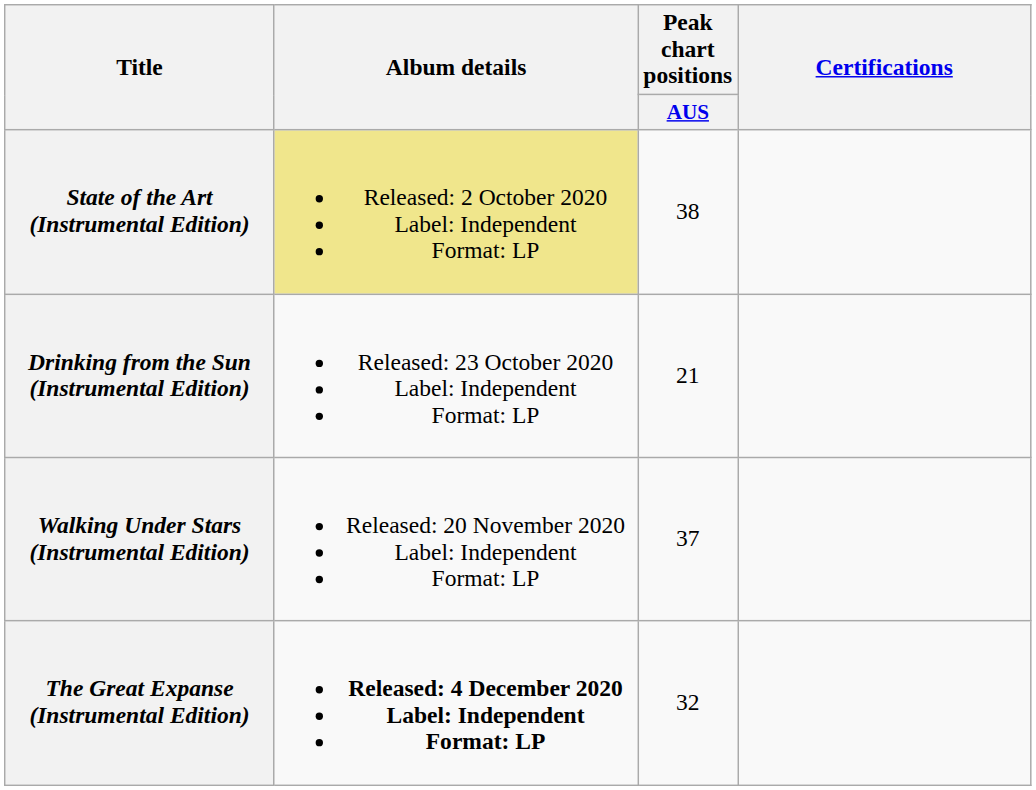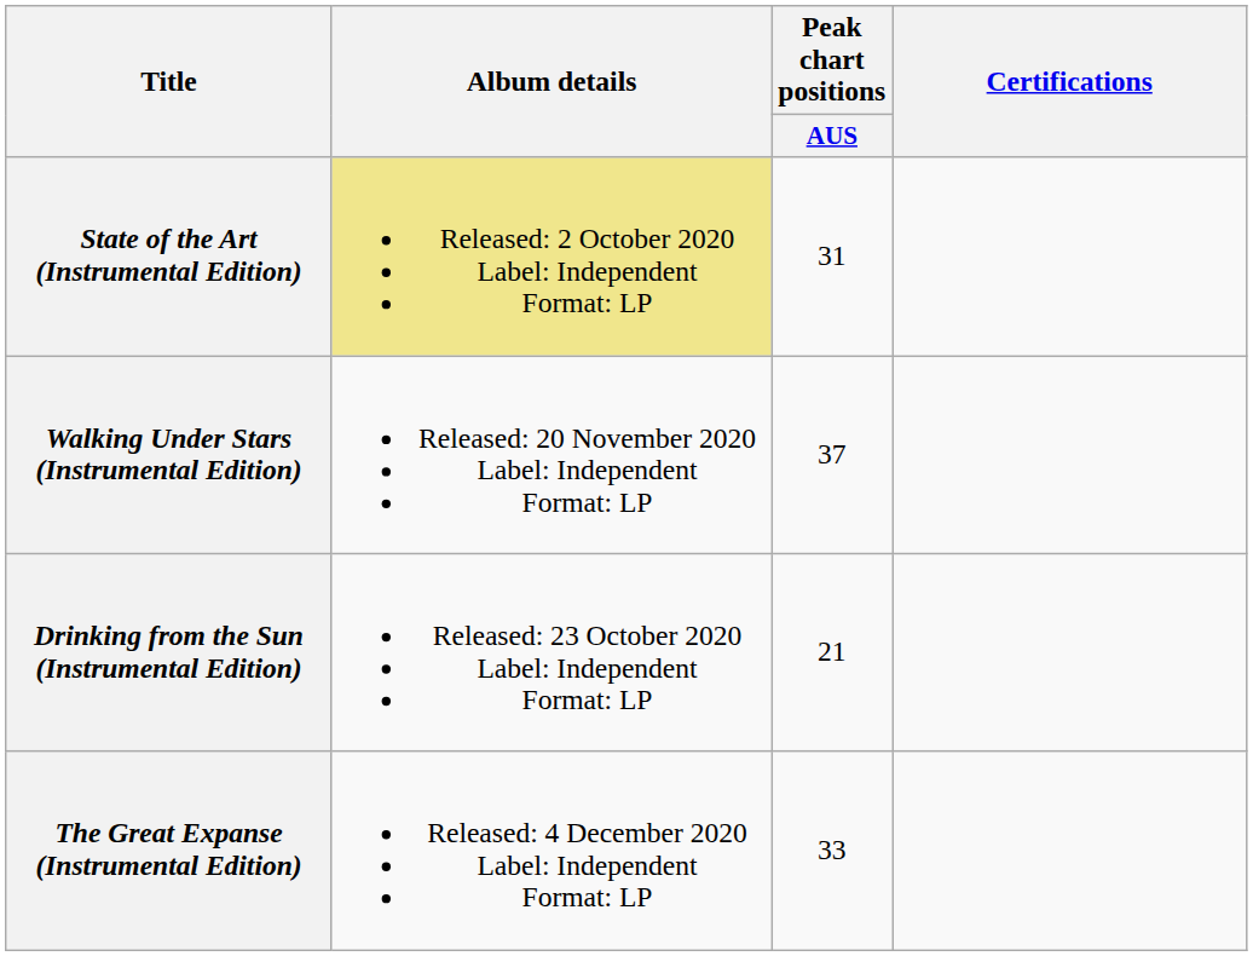State of the Art (Instrumental Edition) | Peak chart positions / AUS: 38 -> 31
rows swapped: Drinking from the Sun (Instrumental Edition) <-> Walking Under Stars (Instrumental Edition)
The Great Expanse (Instrumental Edition) | Album details: bold -> normal
The Great Expanse (Instrumental Edition) | Peak chart positions / AUS: 32 -> 33
